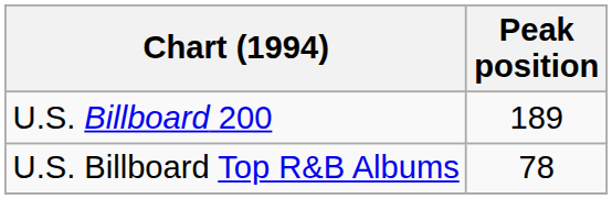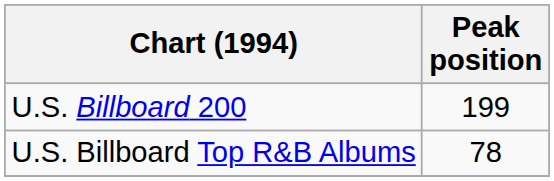U.S. Billboard 200 | Peak position: 189 -> 199
